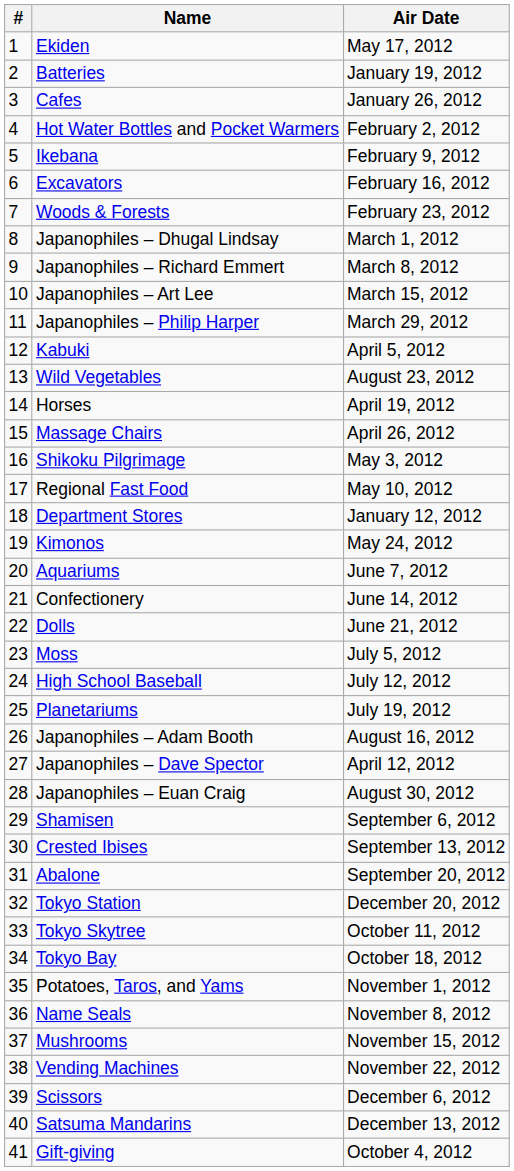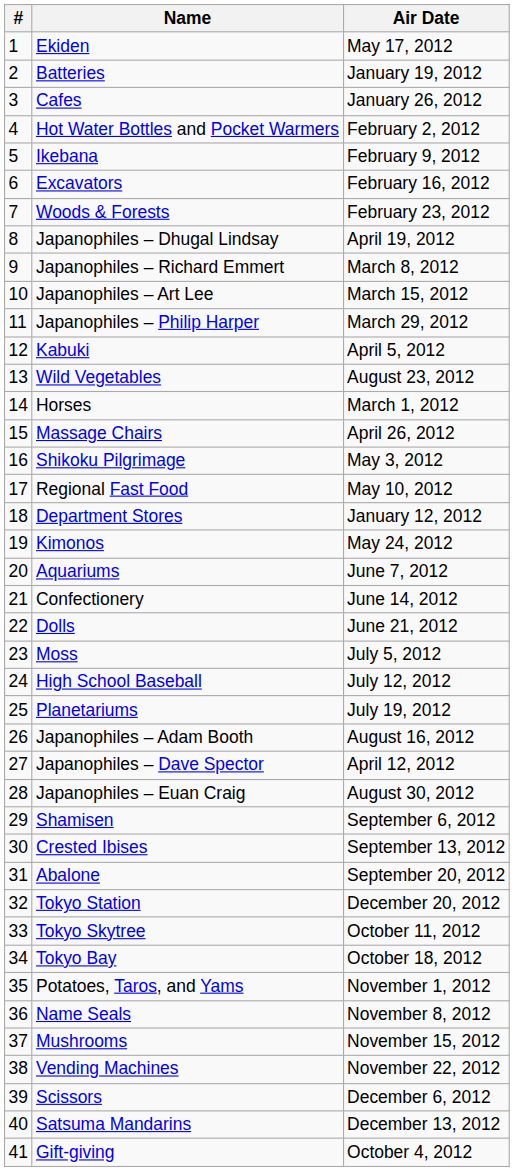Japanophiles – Dhugal Lindsay | Air Date: March 1, 2012 -> April 19, 2012
Horses | Air Date: April 19, 2012 -> March 1, 2012
